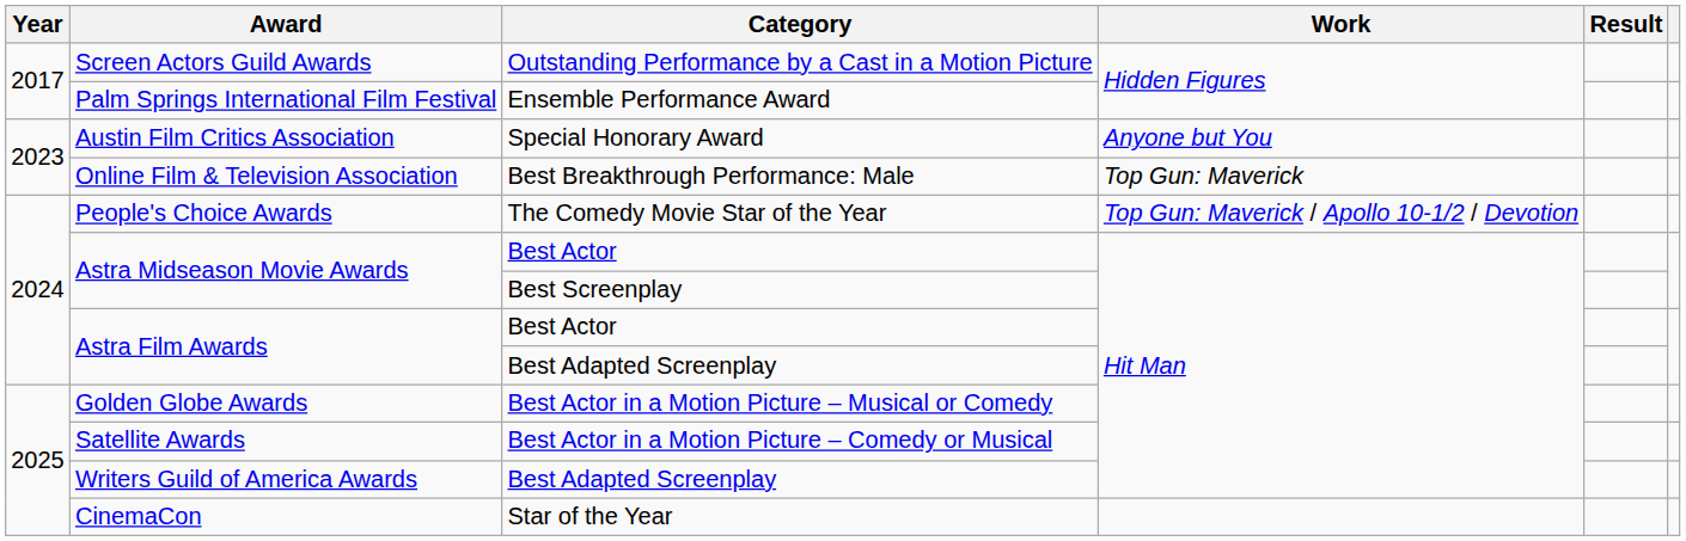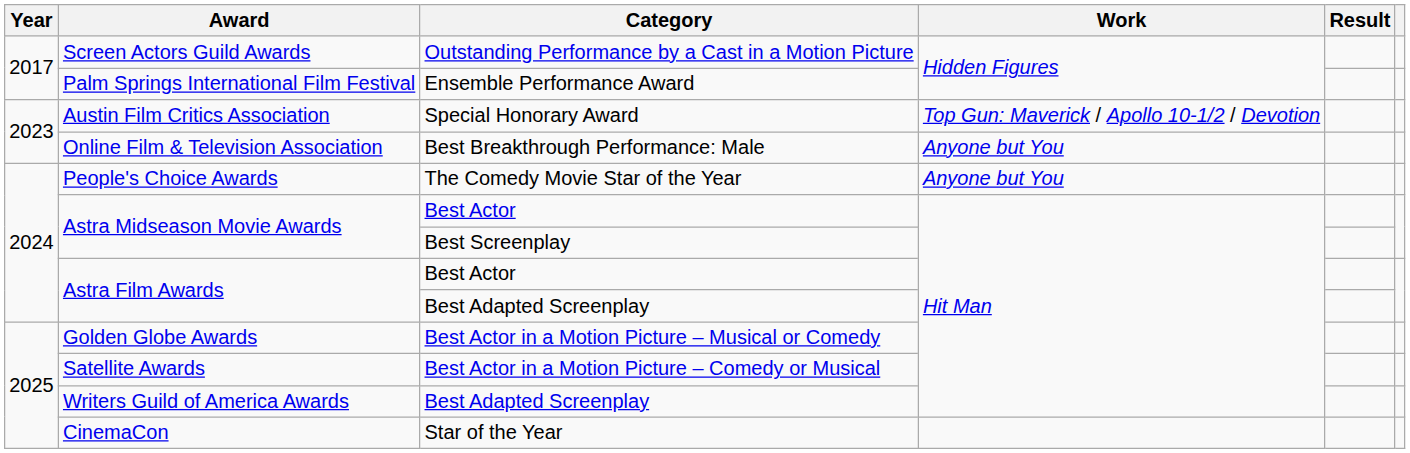Austin Film Critics Association | Work: Anyone but You -> Top Gun: Maverick / Apollo 10-1/2 / Devotion
Online Film & Television Association | Work: Top Gun: Maverick -> Anyone but You
People's Choice Awards | Work: Top Gun: Maverick / Apollo 10-1/2 / Devotion -> Anyone but You
